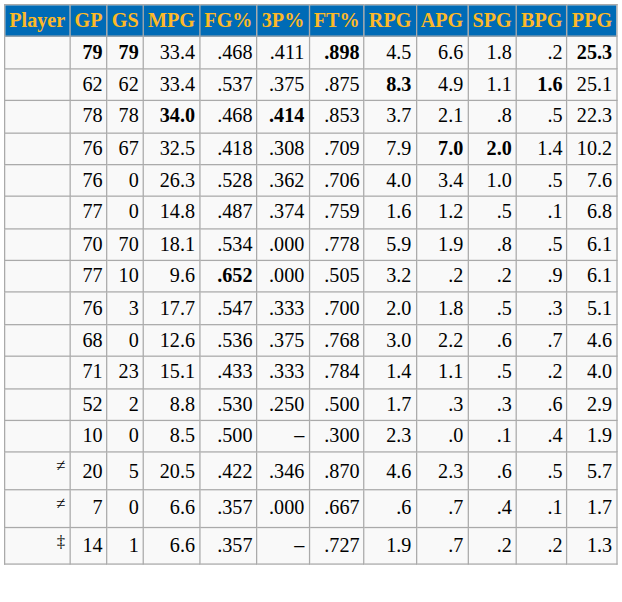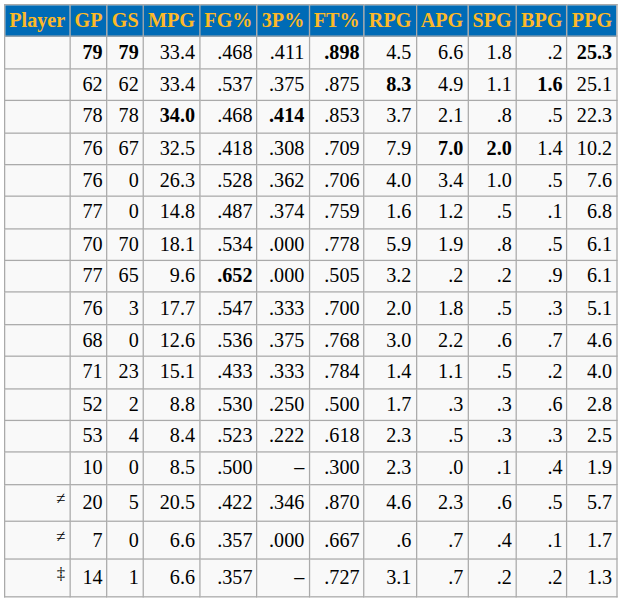9.6 | GS: 10 -> 65
8.8 | PPG: 2.9 -> 2.8
+ row: 53 | 4 | 8.4 | .523 | .222 | .618 | 2.3 | .5 | .3 | .3 | 2.5
14 / 6.6 | RPG: 1.9 -> 3.1
